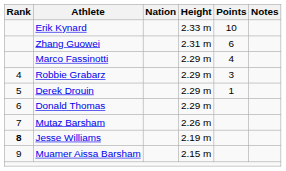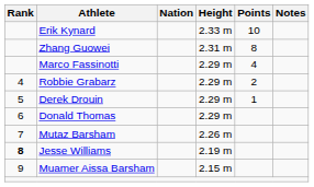Zhang Guowei | Points: 6 -> 8
Robbie Grabarz | Points: 3 -> 2
